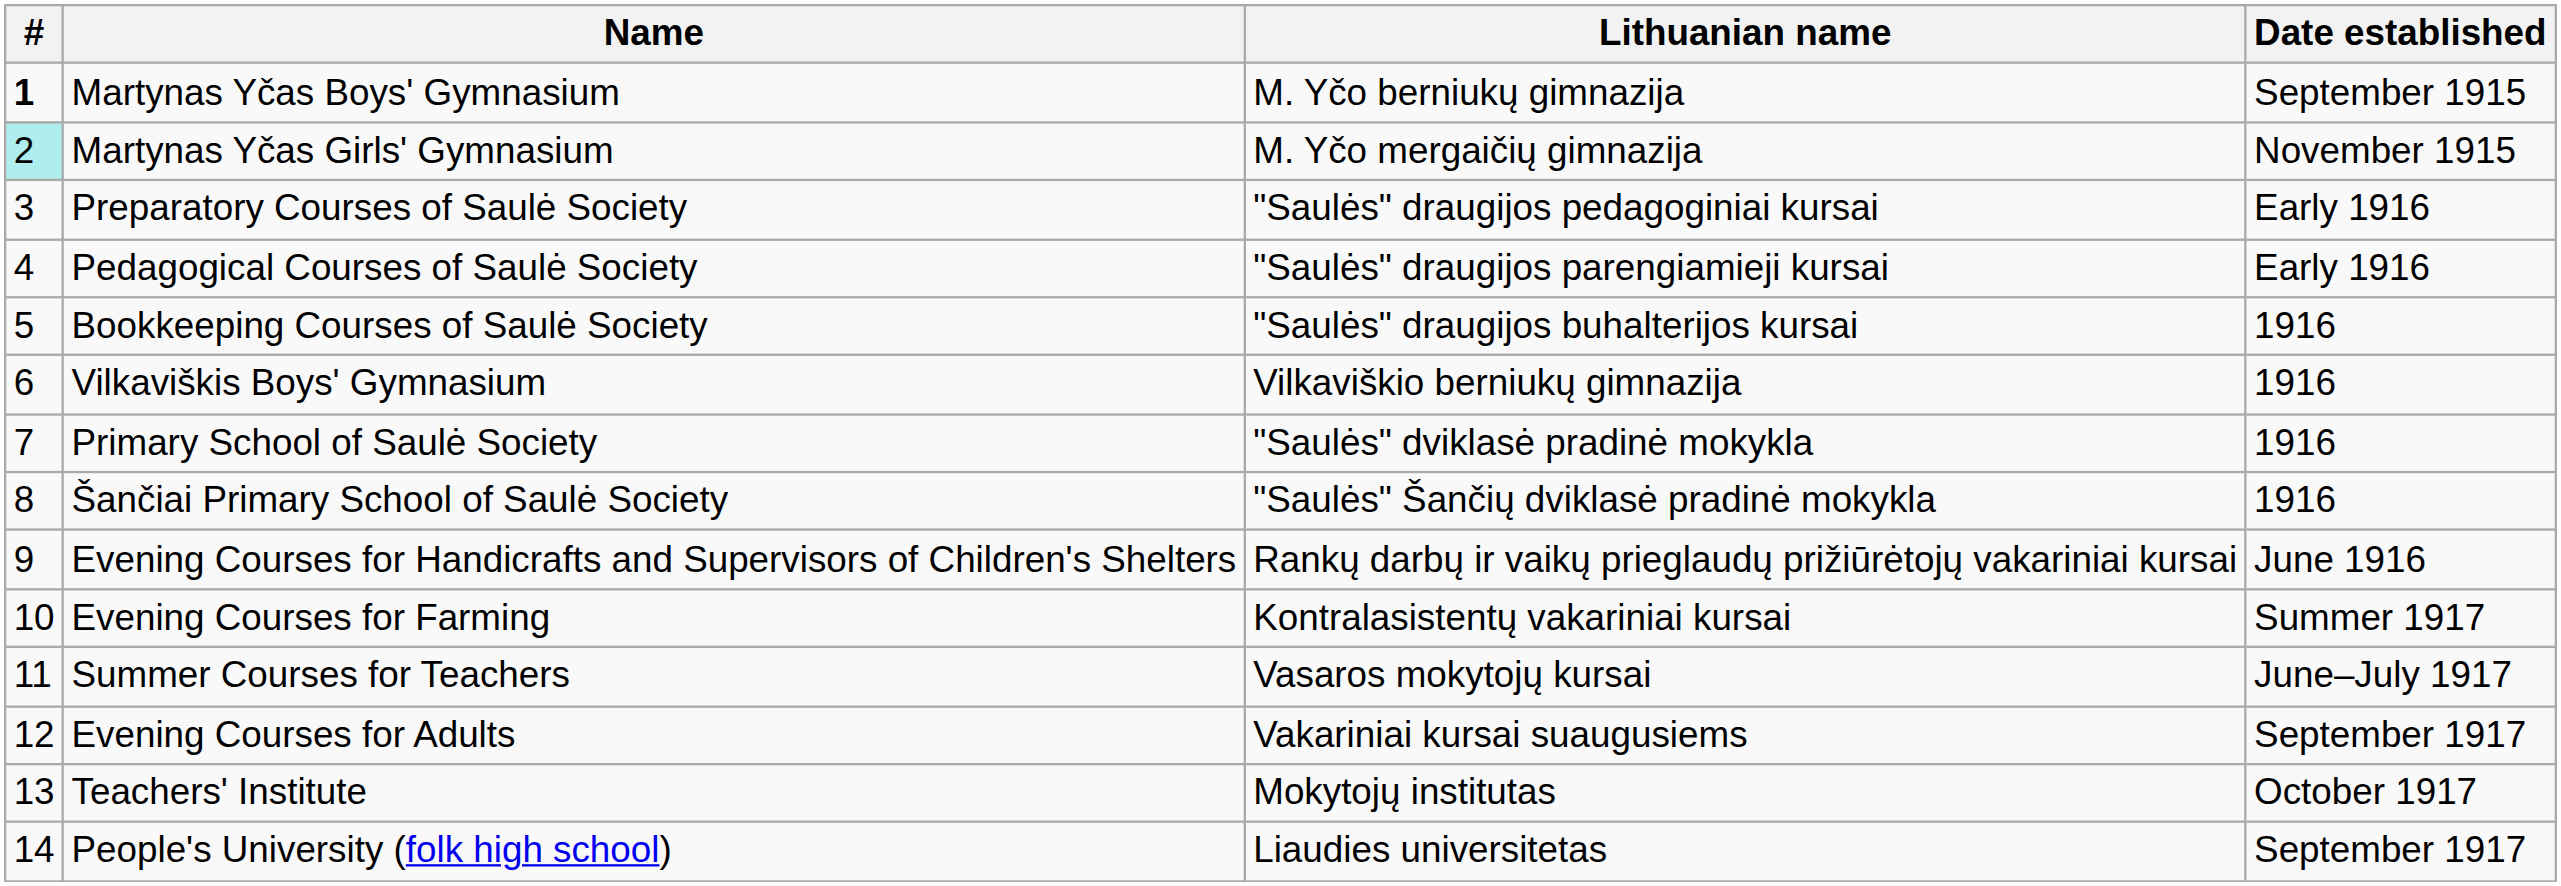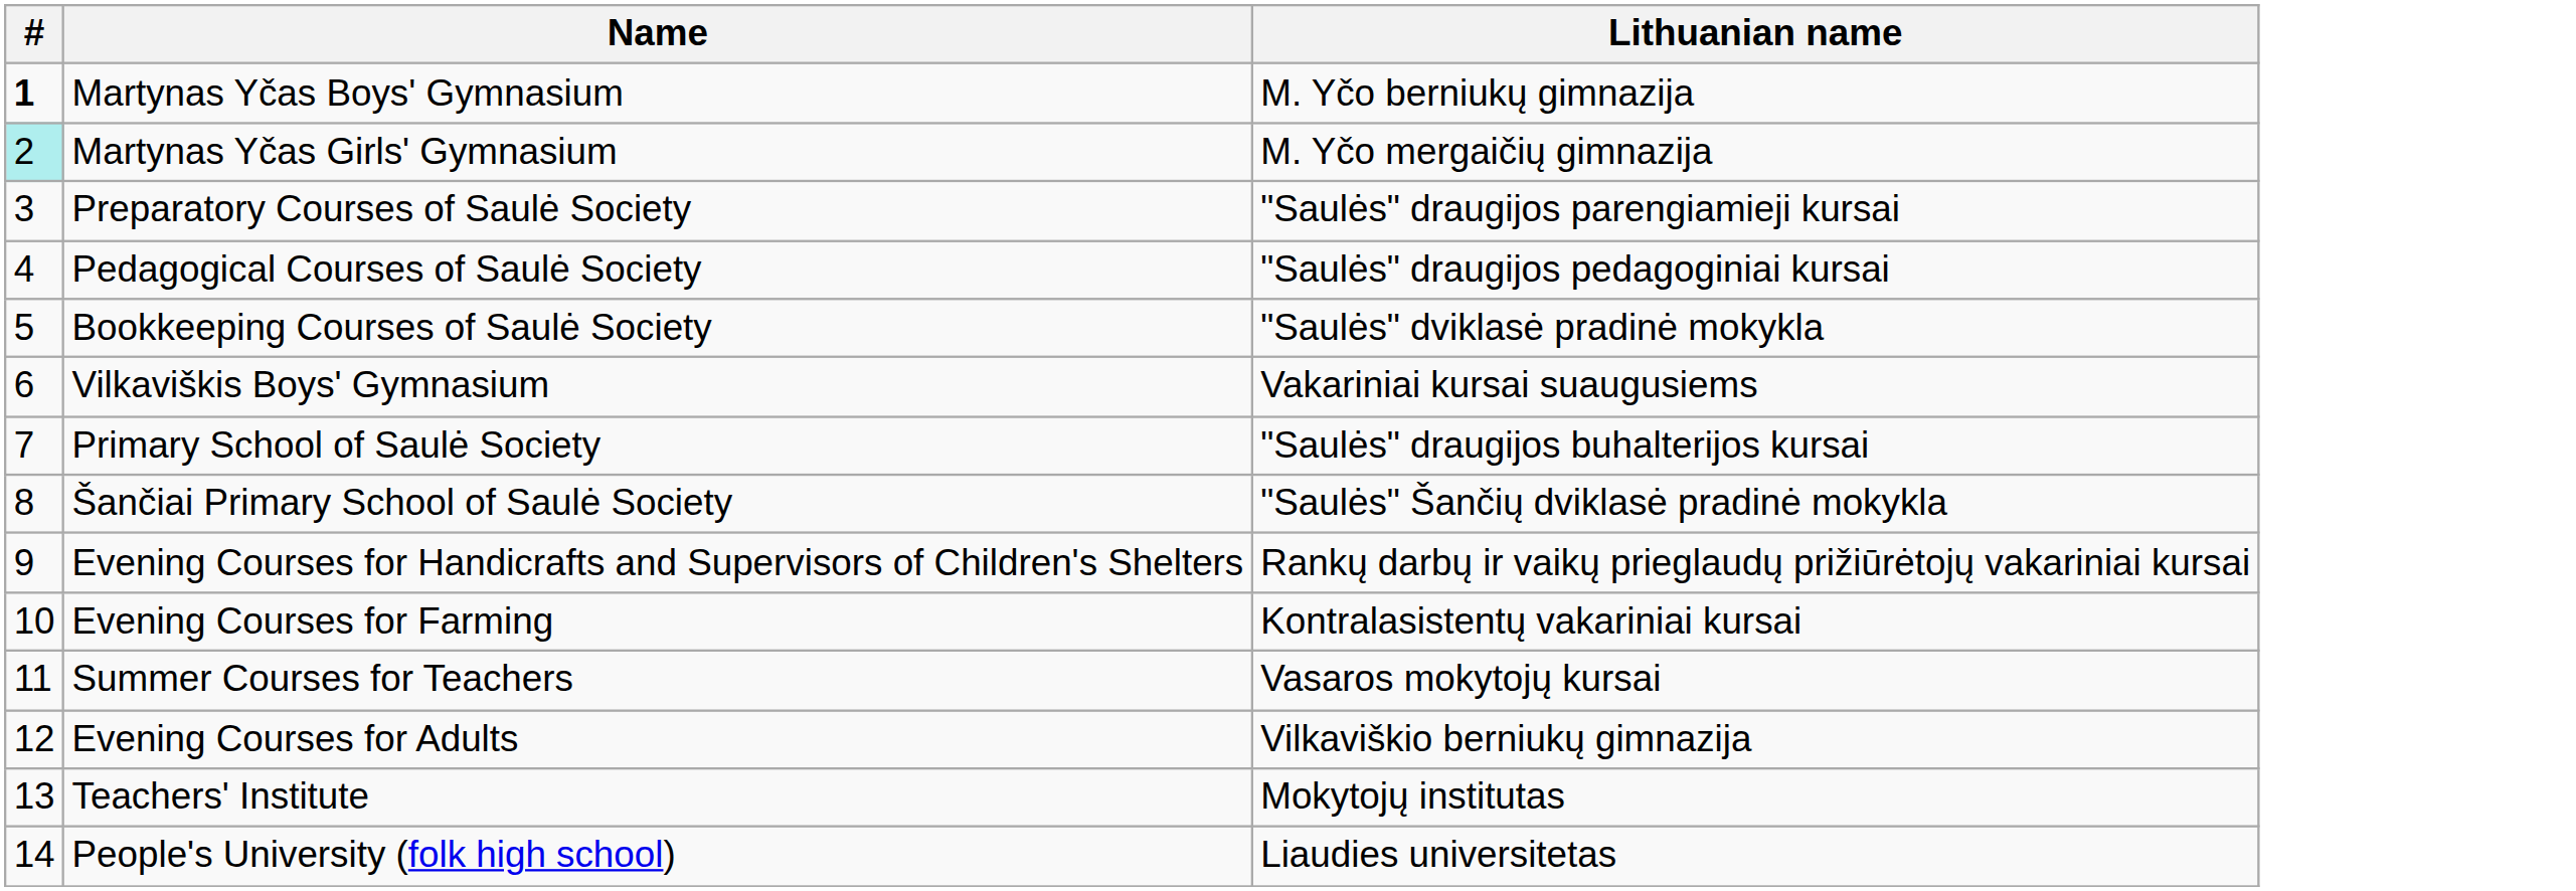- column: Date established | September 1915 | November 1915 | Early 1916 | Early 1916 | 1916 | 1916 | 1916 | 1916 | June 1916 | Summer 1917 | June–July 1917 | September 1917 | October 1917 | September 1917
Preparatory Courses of Saulė Society | Lithuanian name: "Saulės" draugijos pedagoginiai kursai -> "Saulės" draugijos parengiamieji kursai
Pedagogical Courses of Saulė Society | Lithuanian name: "Saulės" draugijos parengiamieji kursai -> "Saulės" draugijos pedagoginiai kursai
Bookkeeping Courses of Saulė Society | Lithuanian name: "Saulės" draugijos buhalterijos kursai -> "Saulės" dviklasė pradinė mokykla
Vilkaviškis Boys' Gymnasium | Lithuanian name: Vilkaviškio berniukų gimnazija -> Vakariniai kursai suaugusiems
Primary School of Saulė Society | Lithuanian name: "Saulės" dviklasė pradinė mokykla -> "Saulės" draugijos buhalterijos kursai
Evening Courses for Adults | Lithuanian name: Vakariniai kursai suaugusiems -> Vilkaviškio berniukų gimnazija
